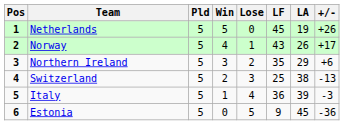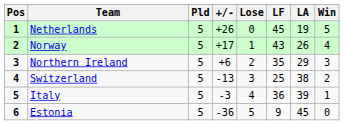columns swapped: Win <-> +/-
